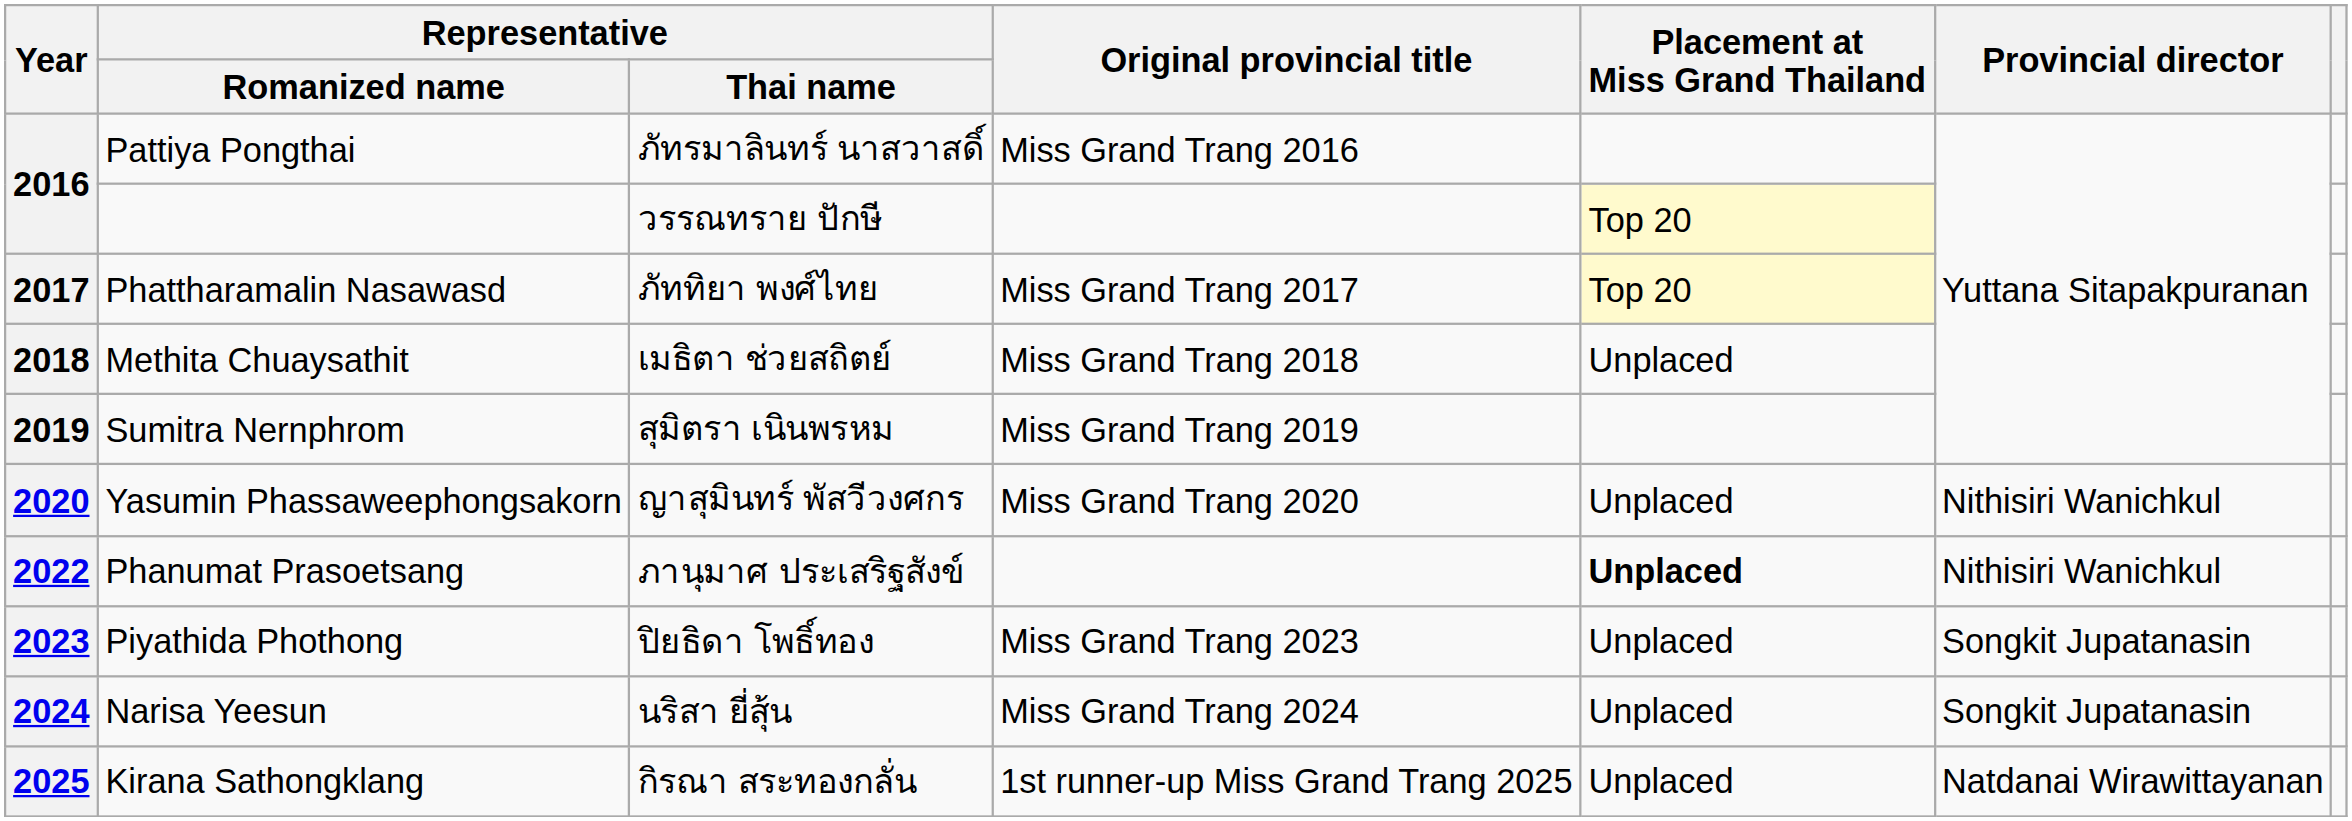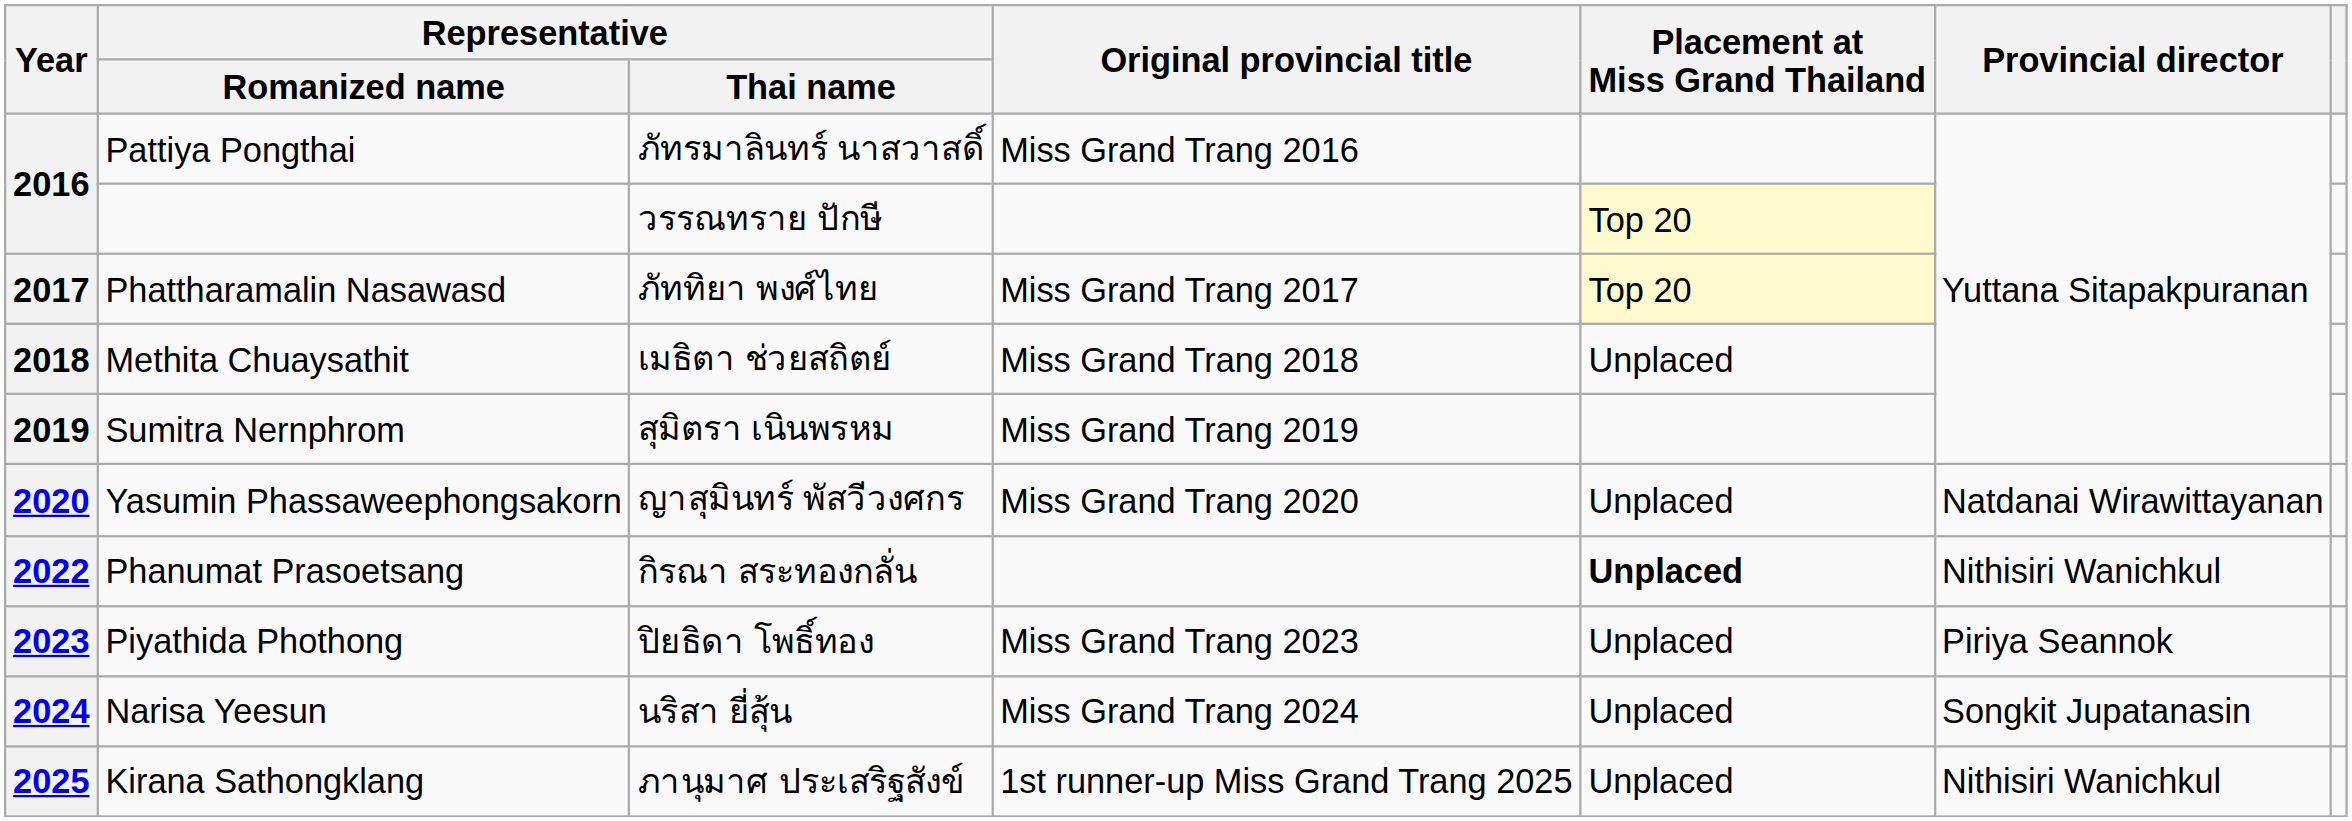2020 | Provincial director: Nithisiri Wanichkul -> Natdanai Wirawittayanan
2022 | Representative / Thai name: ภานุมาศ ประเสริฐสังข์ -> กิรณา สระทองกลั่น
2023 | Provincial director: Songkit Jupatanasin -> Piriya Seannok
2025 | Representative / Thai name: กิรณา สระทองกลั่น -> ภานุมาศ ประเสริฐสังข์
2025 | Provincial director: Natdanai Wirawittayanan -> Nithisiri Wanichkul
